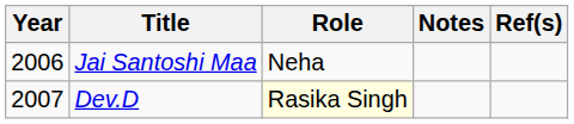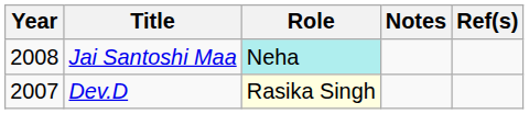Jai Santoshi Maa | Year: 2006 -> 2008
Jai Santoshi Maa | Role: no background -> paleturquoise background
